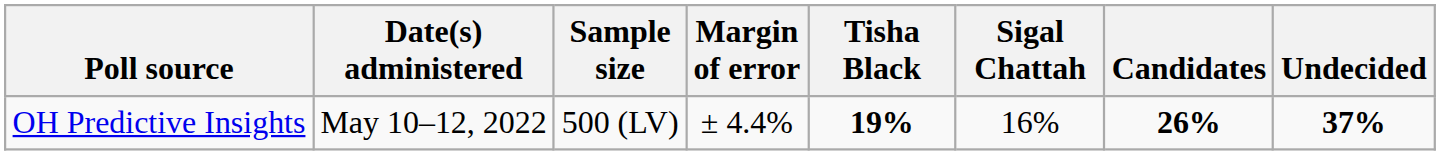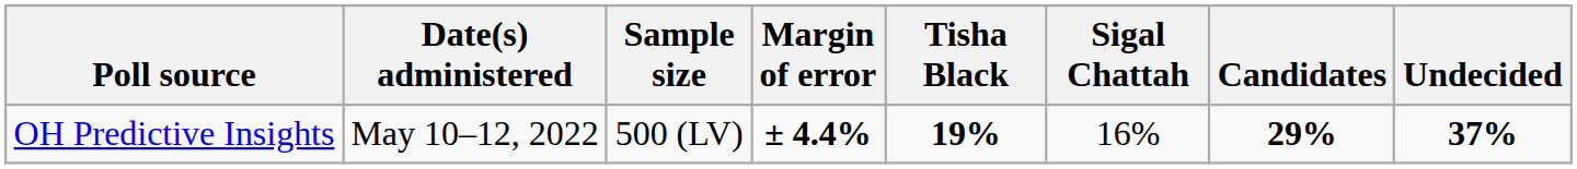OH Predictive Insights | Margin of error: normal -> bold
OH Predictive Insights | Candidates: 26% -> 29%
